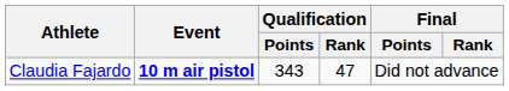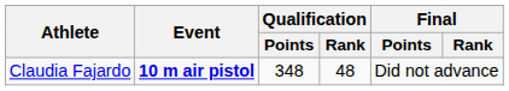Claudia Fajardo | Qualification / Points: 343 -> 348
Claudia Fajardo | Qualification / Rank: 47 -> 48
